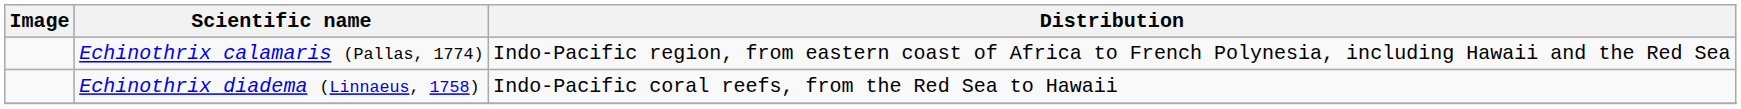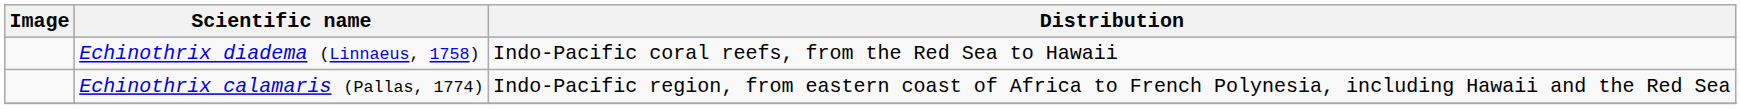rows swapped: Echinothrix diadema (Linnaeus, 1758) <-> Echinothrix calamaris (Pallas, 1774)
